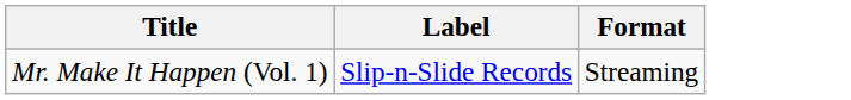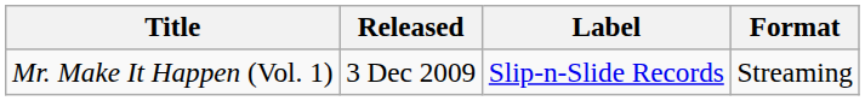+ column: Released | 3 Dec 2009
